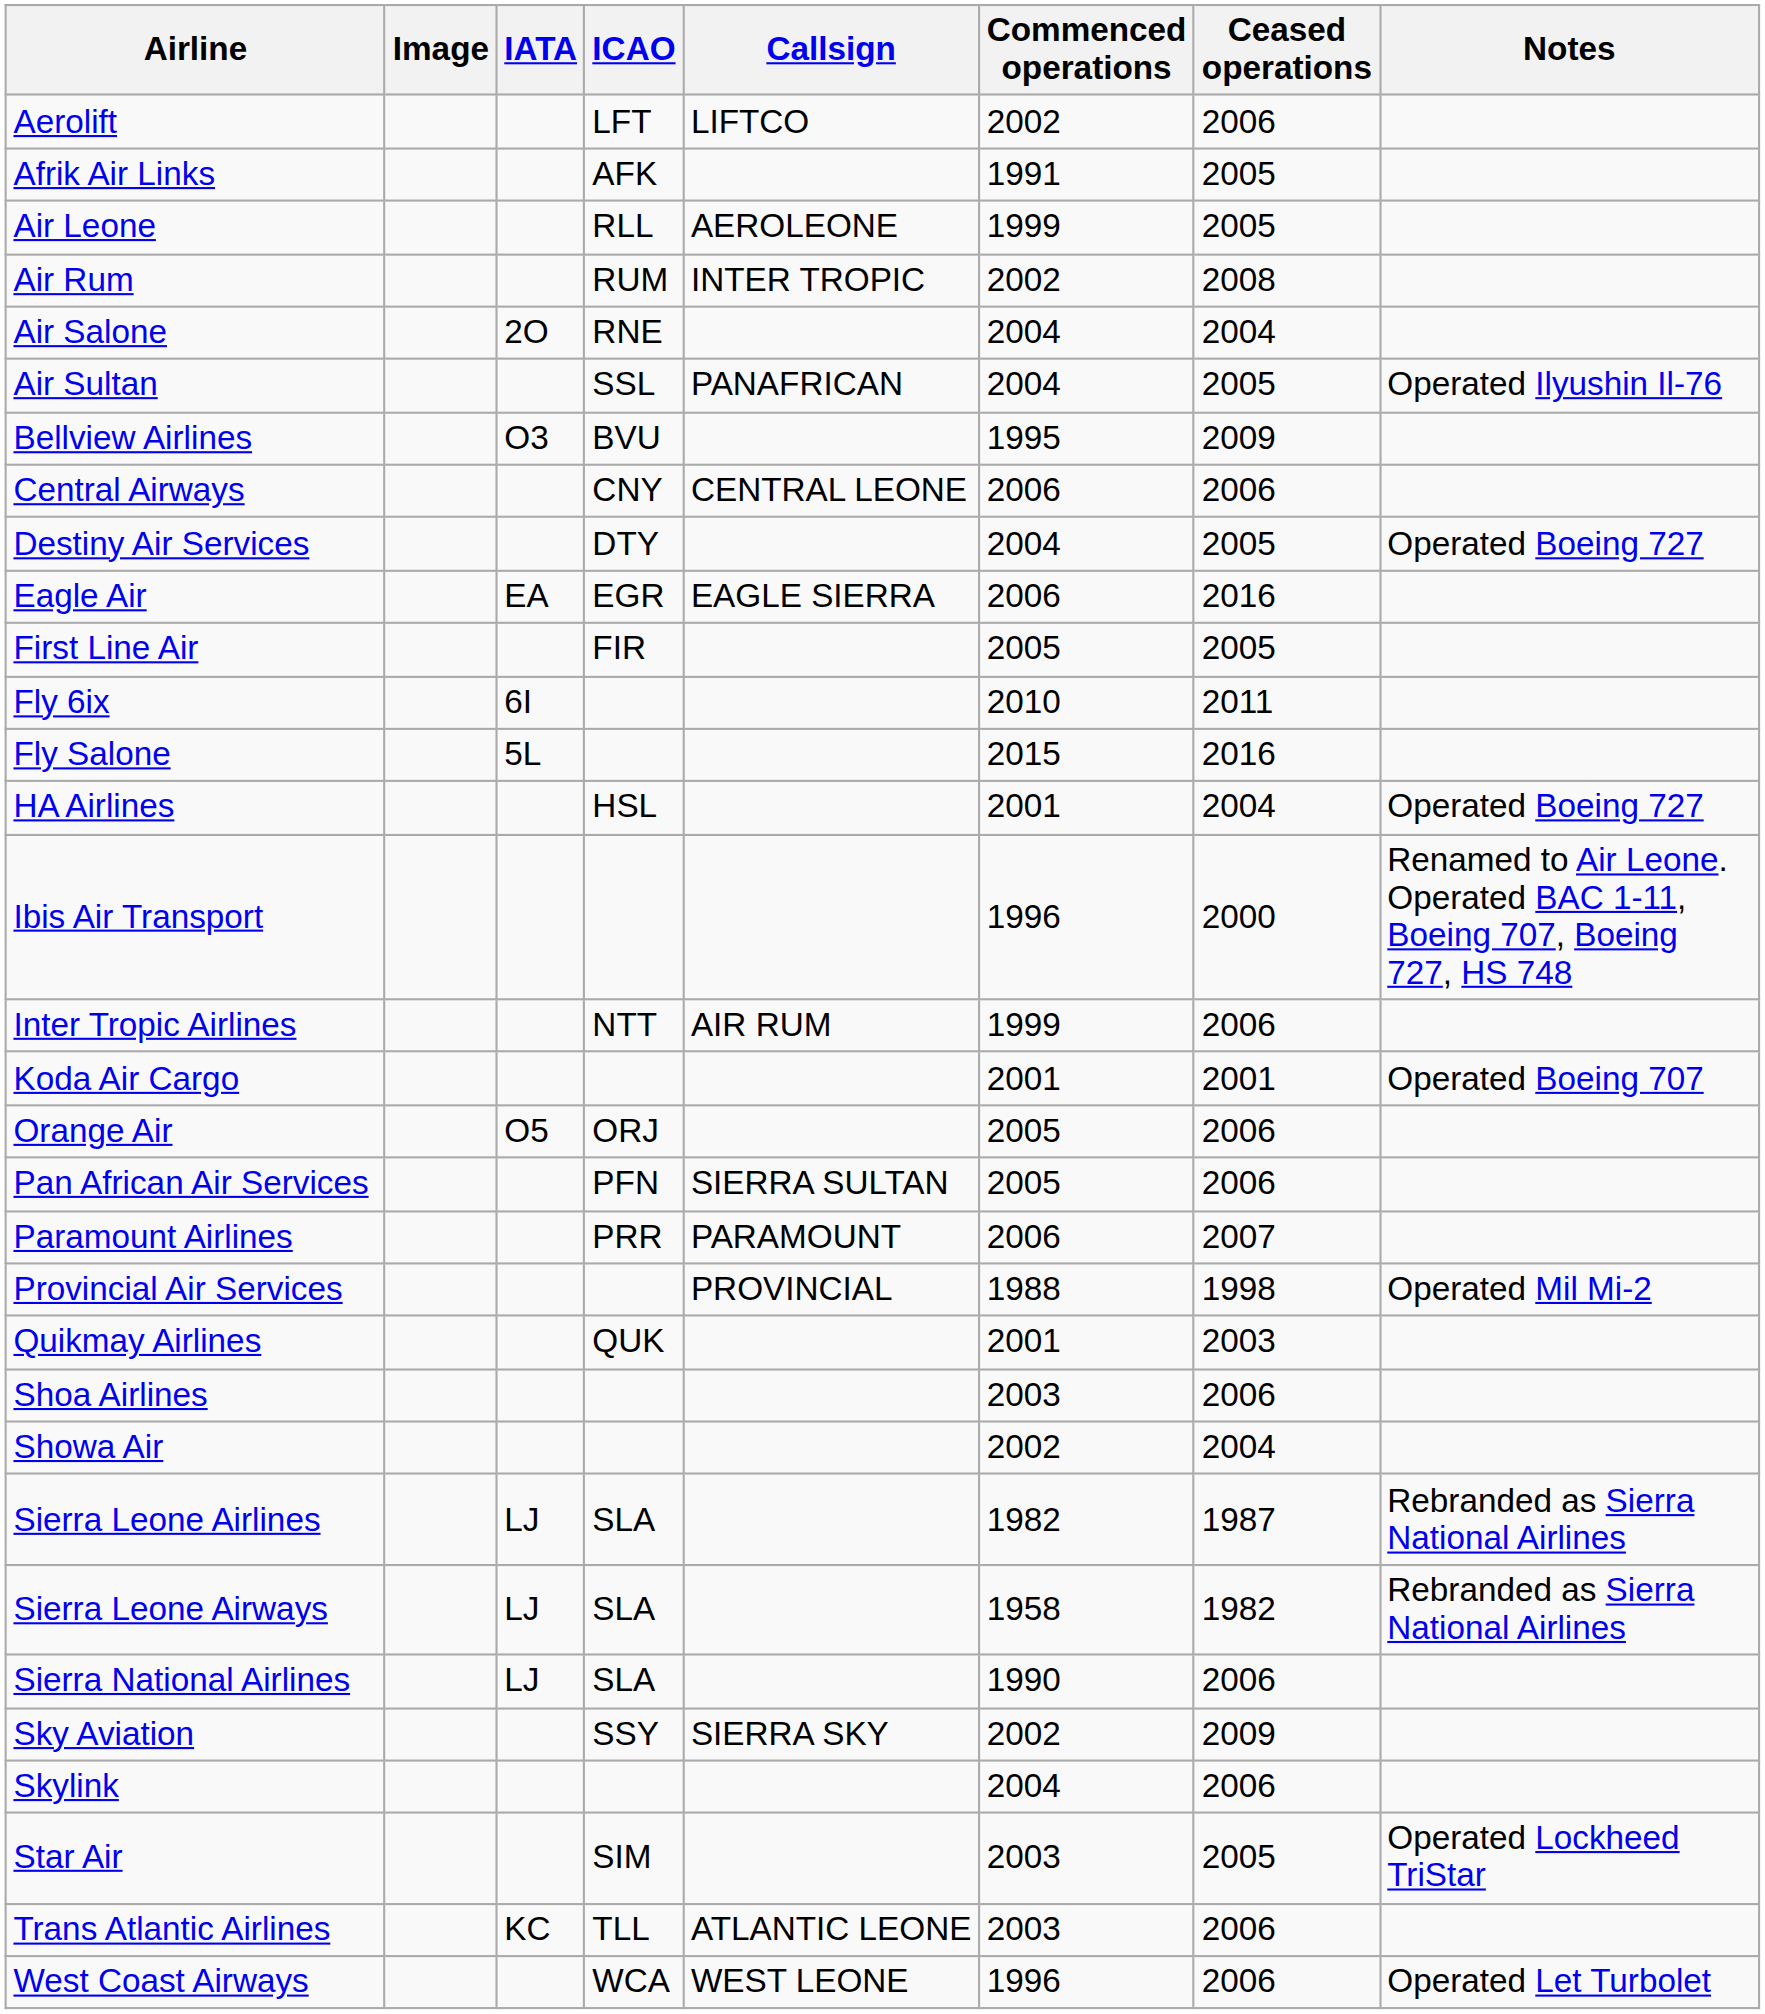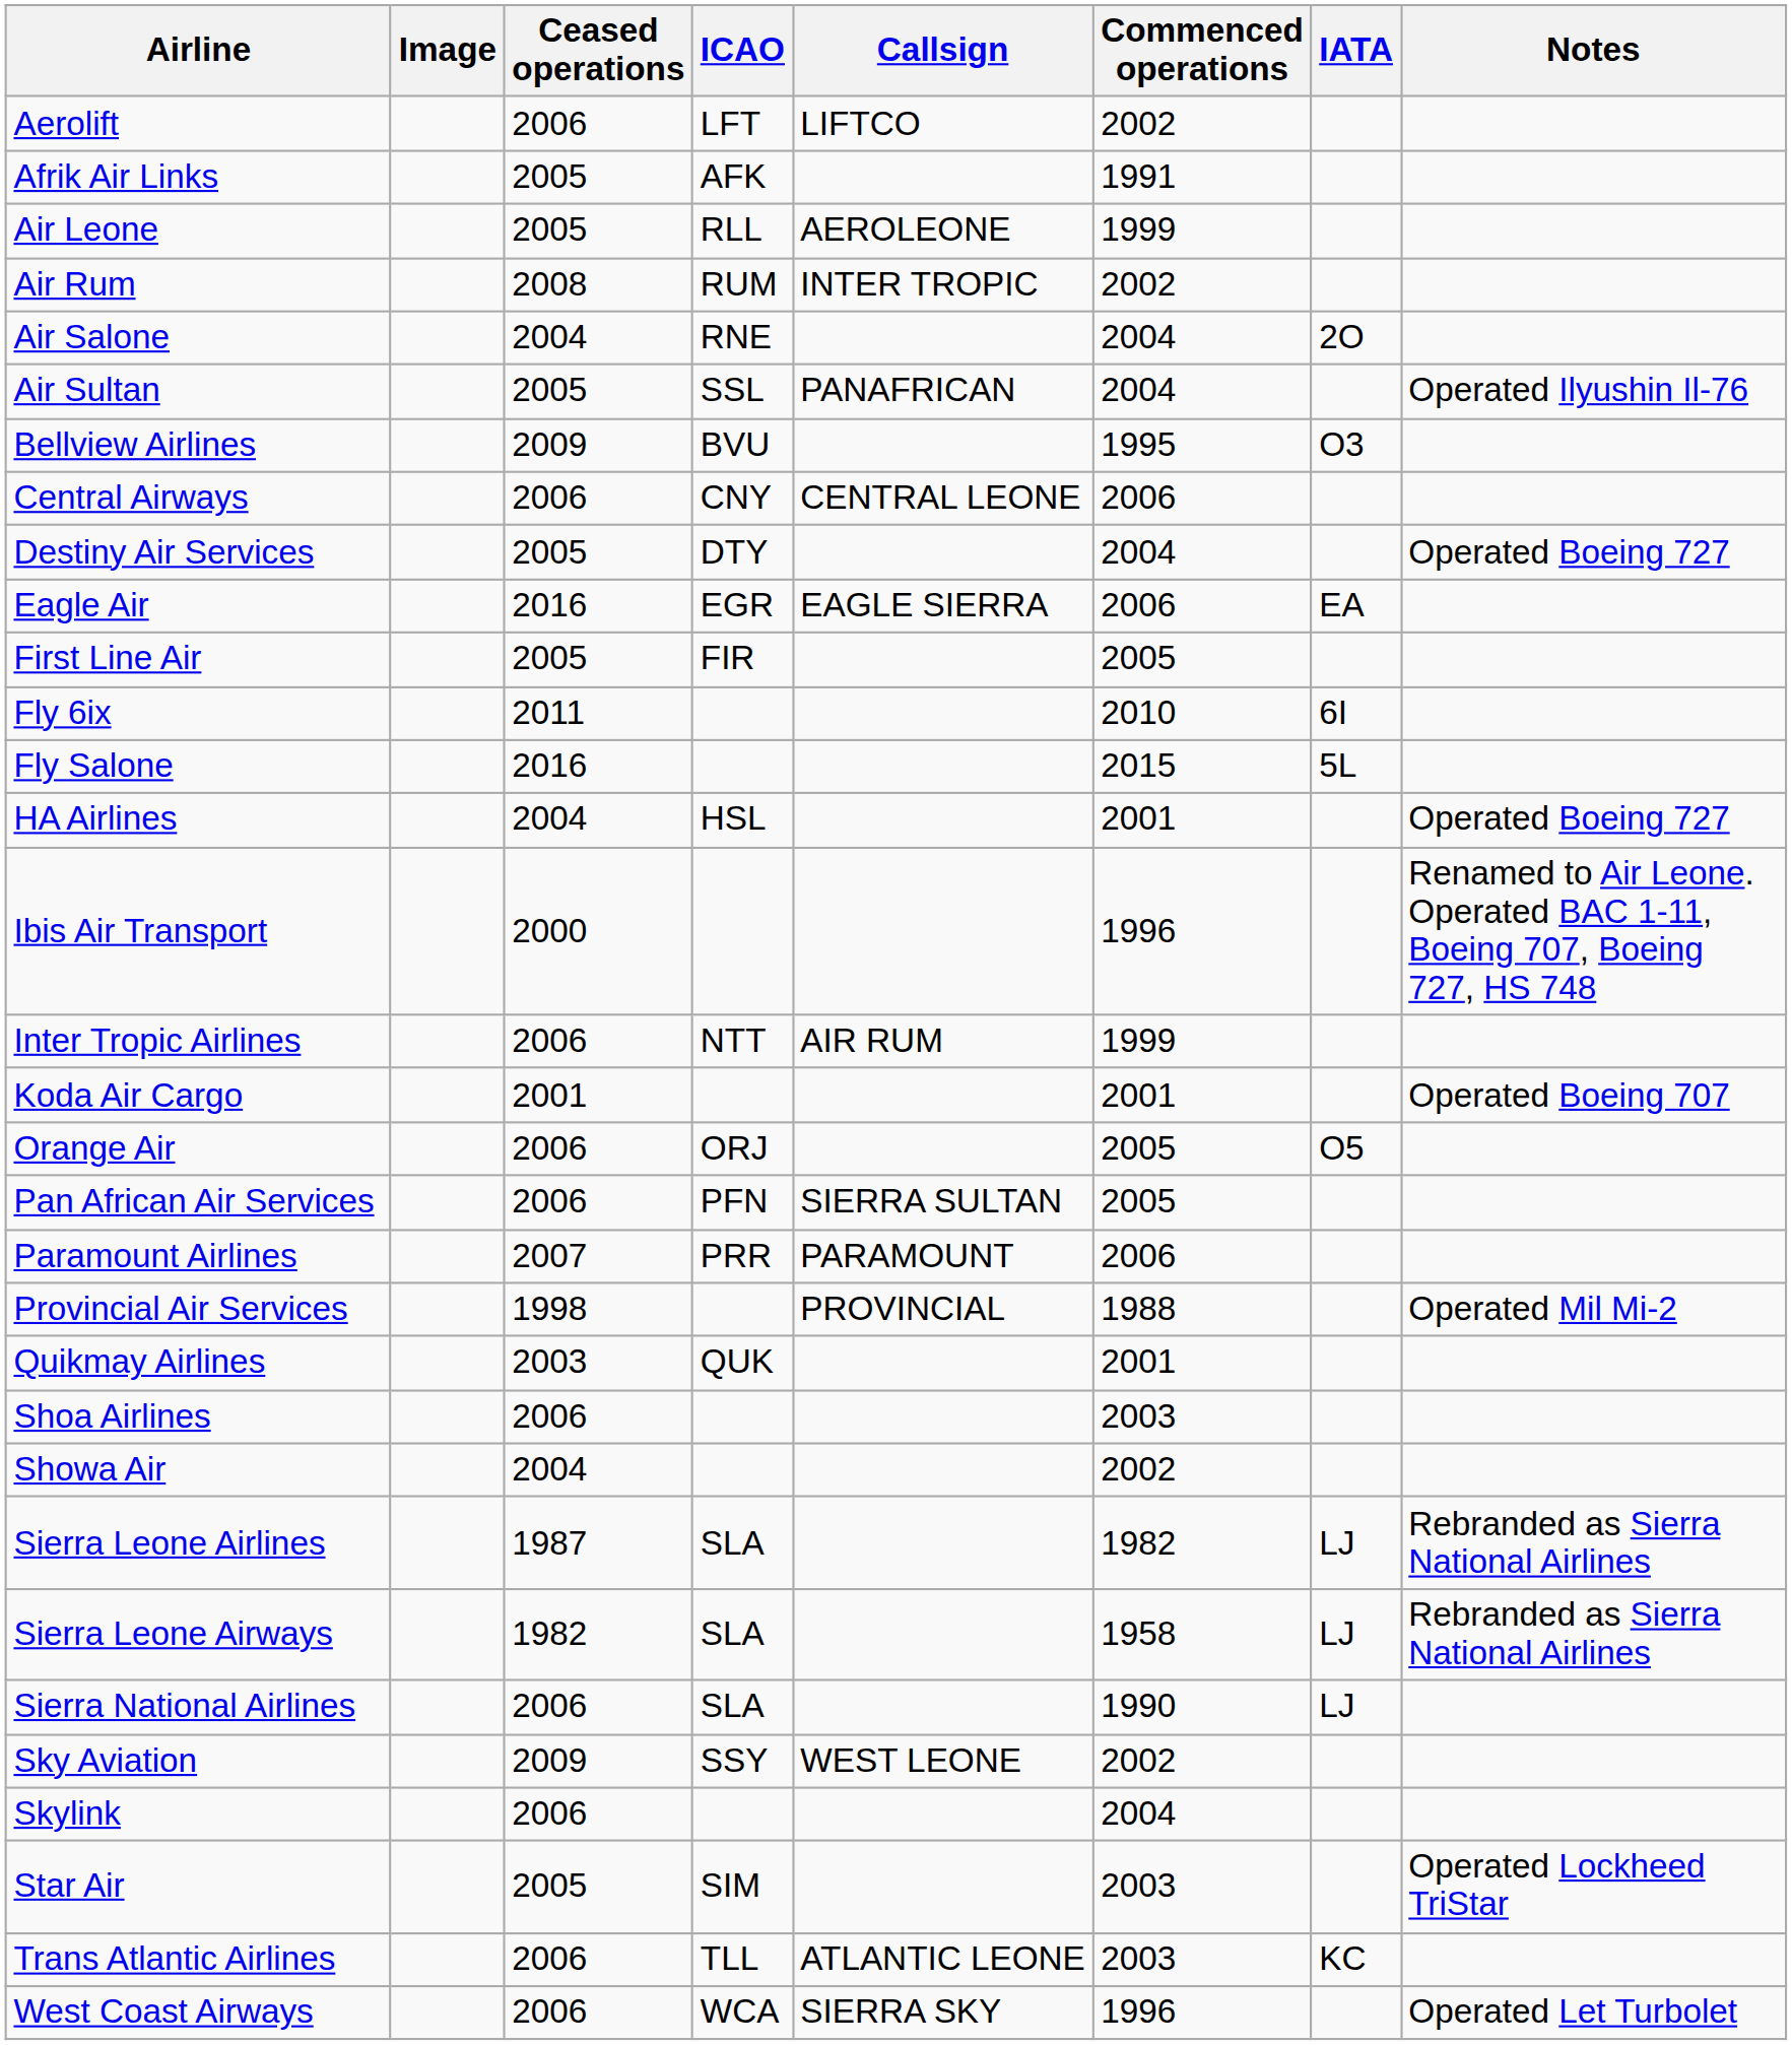columns swapped: IATA <-> Ceased operations
Sky Aviation | Callsign: SIERRA SKY -> WEST LEONE
West Coast Airways | Callsign: WEST LEONE -> SIERRA SKY
